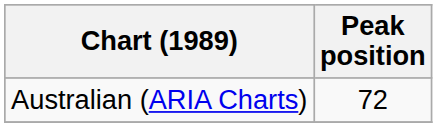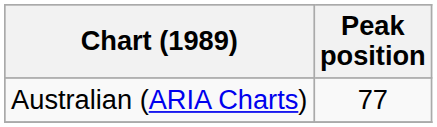Australian (ARIA Charts) | Peak position: 72 -> 77
